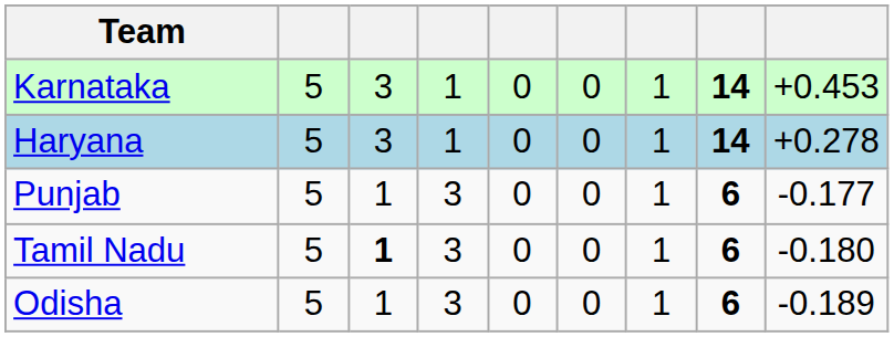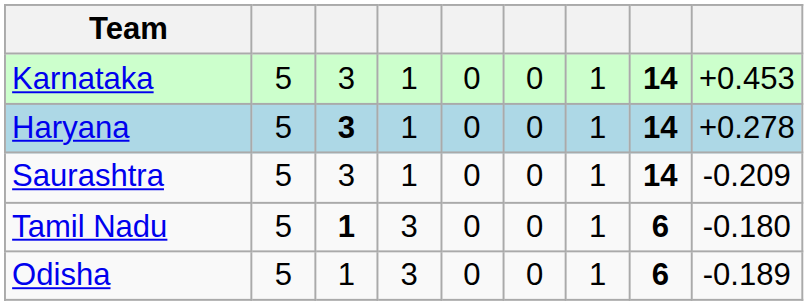Haryana | column 3: normal -> bold
+ row: Saurashtra | 5 | 3 | 1 | 0 | 0 | 1 | 14 | -0.209
- row: Punjab | 5 | 1 | 3 | 0 | 0 | 1 | 6 | -0.177
